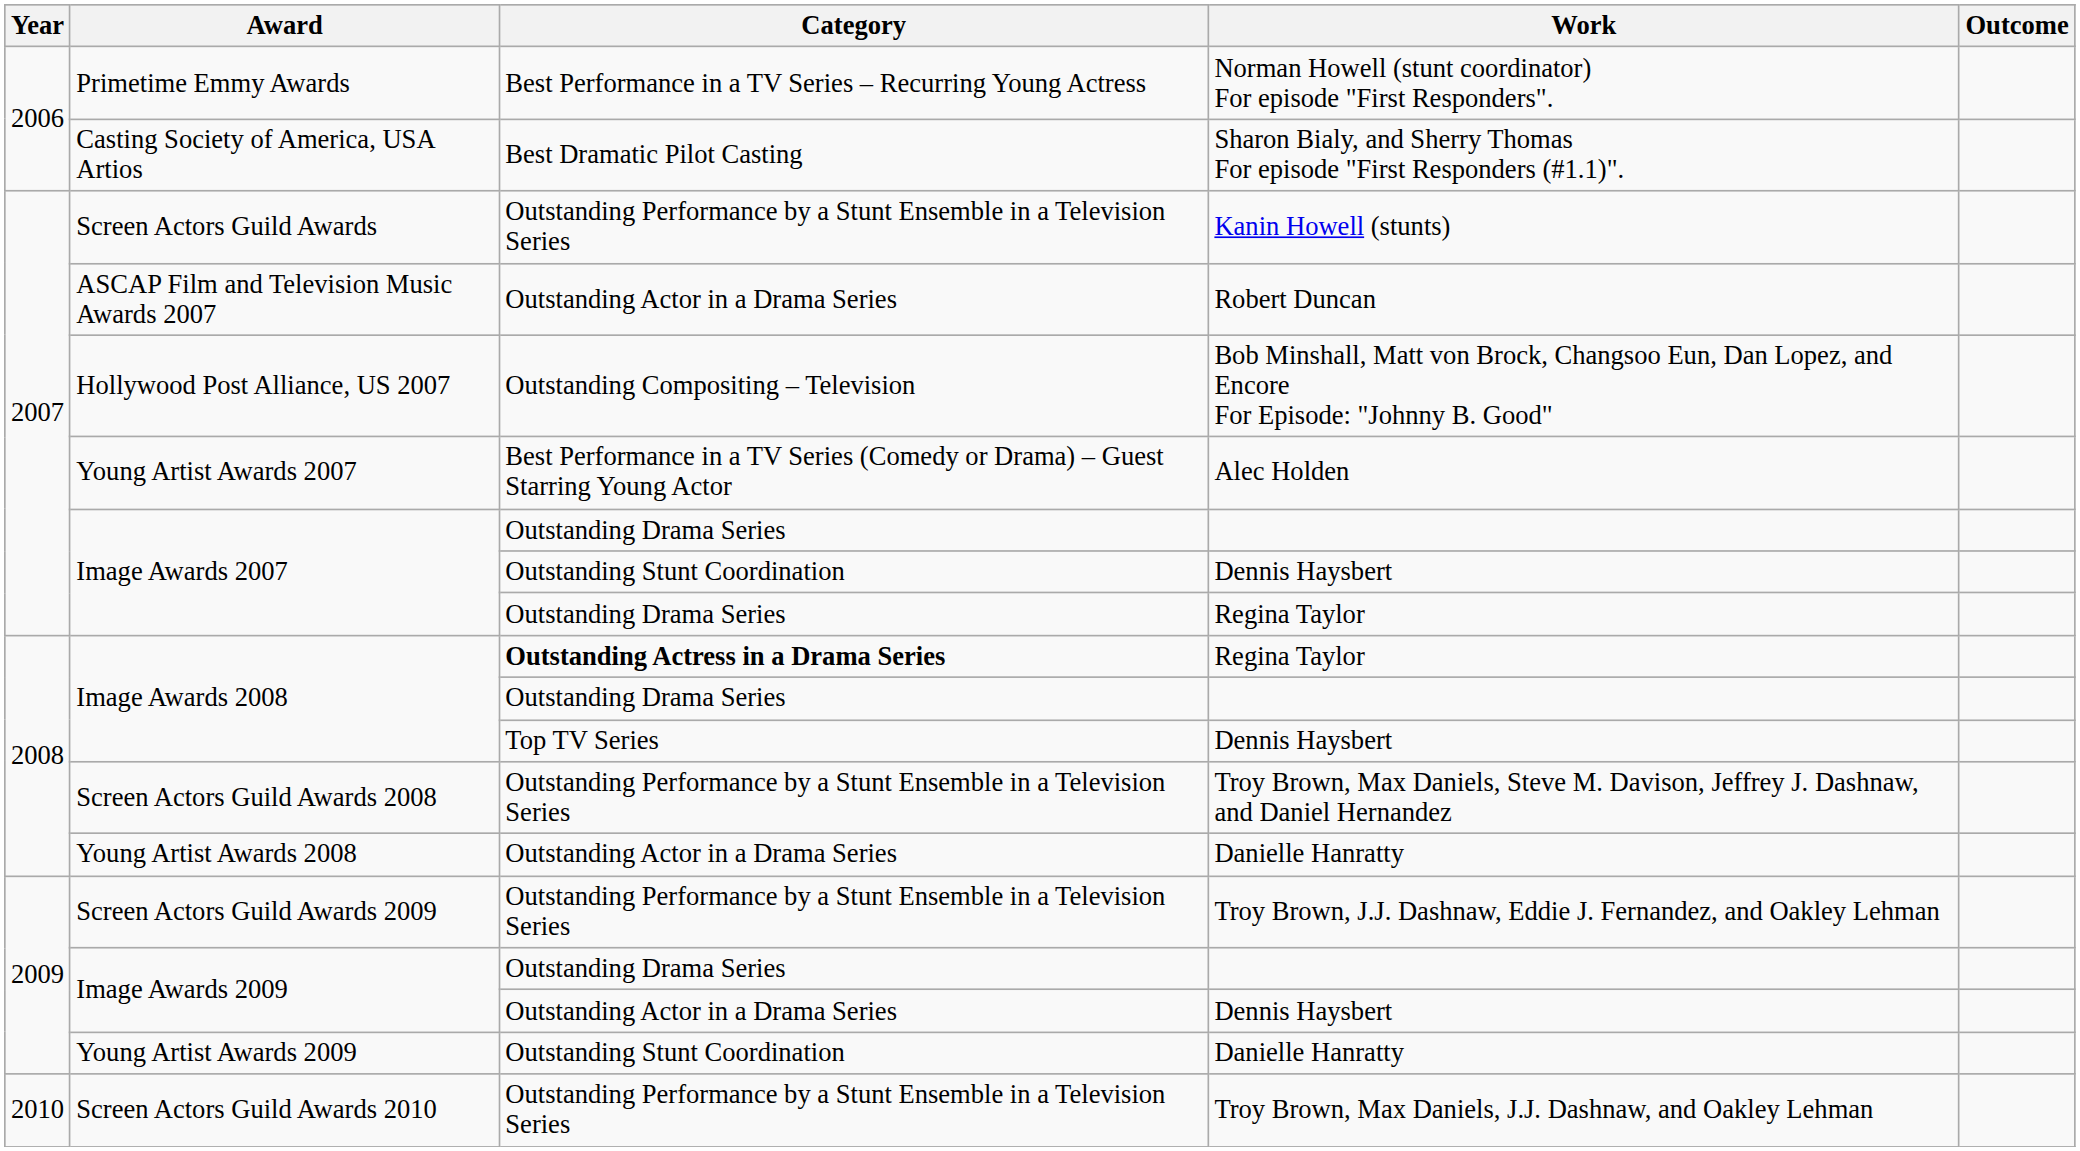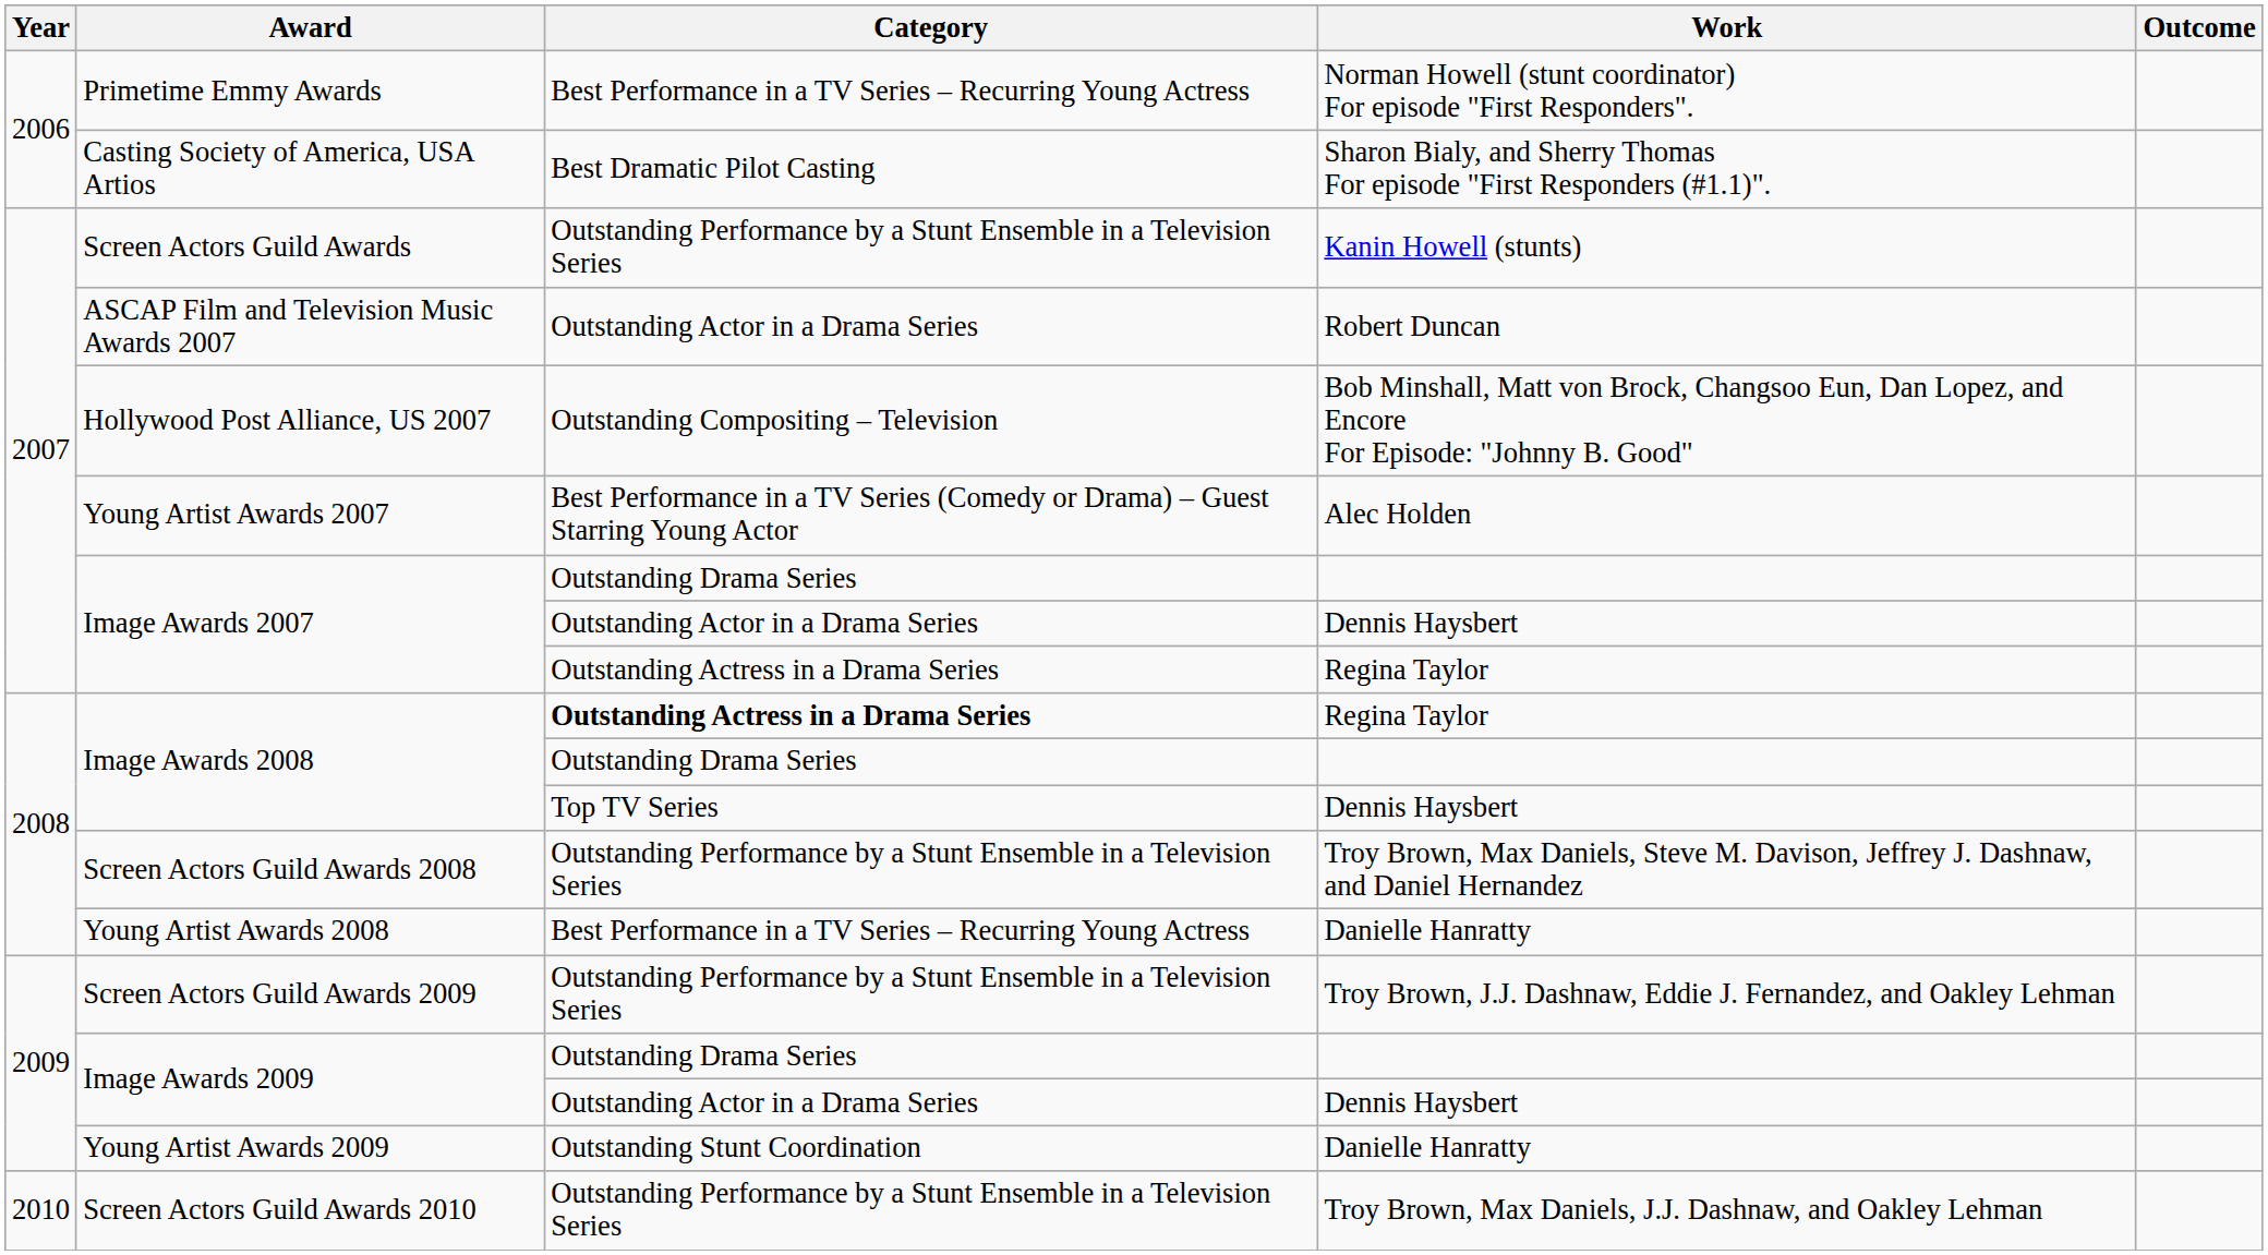Image Awards 2007 / Dennis Haysbert | Category: Outstanding Stunt Coordination -> Outstanding Actor in a Drama Series
Image Awards 2007 / Regina Taylor | Category: Outstanding Drama Series -> Outstanding Actress in a Drama Series
Young Artist Awards 2008 | Category: Outstanding Actor in a Drama Series -> Best Performance in a TV Series – Recurring Young Actress
